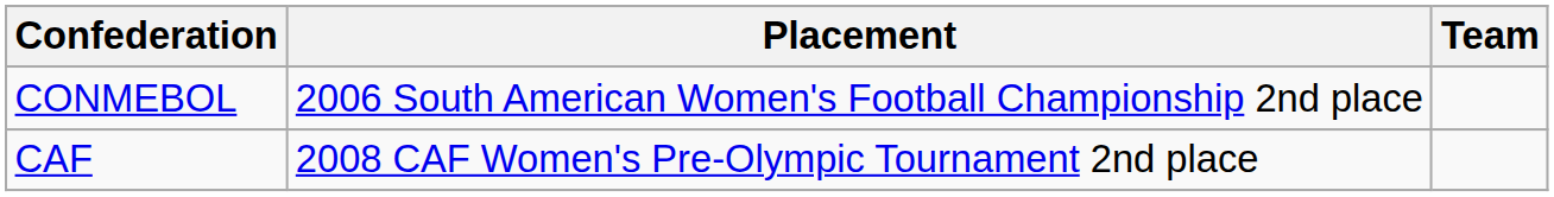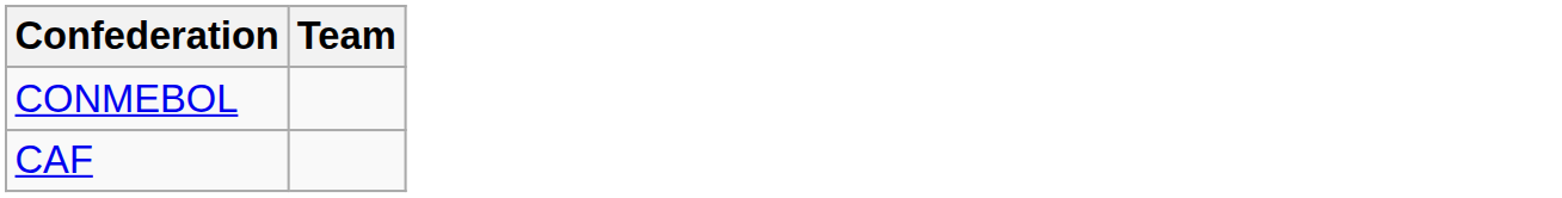- column: Placement | 2006 South American Women's Football Championship 2nd place | 2008 CAF Women's Pre-Olympic Tournament 2nd place
